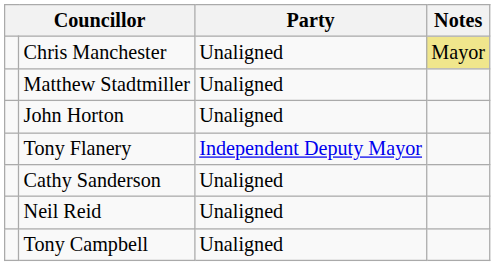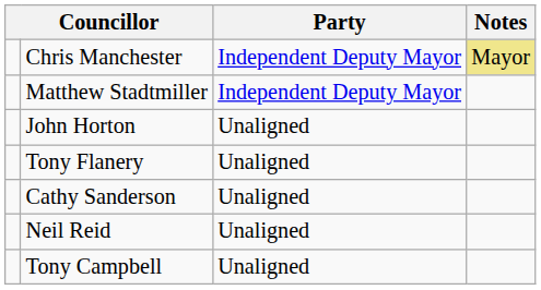Chris Manchester | Party: Unaligned -> Independent Deputy Mayor
Matthew Stadtmiller | Party: Unaligned -> Independent Deputy Mayor
Tony Flanery | Party: Independent Deputy Mayor -> Unaligned
